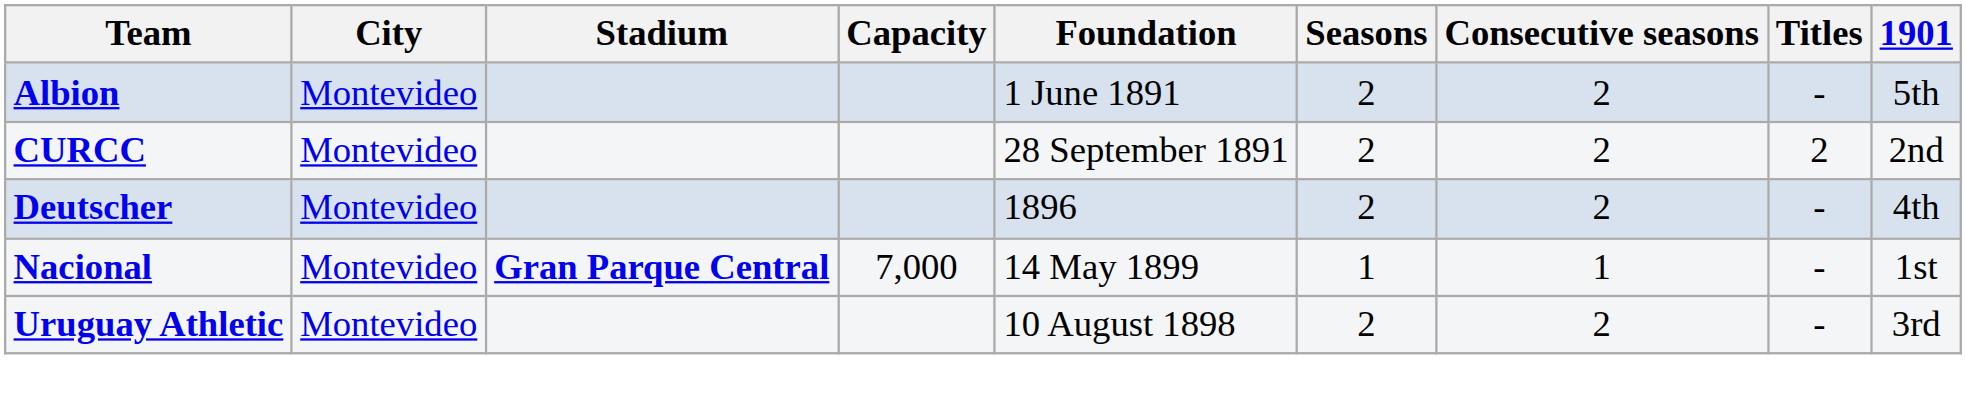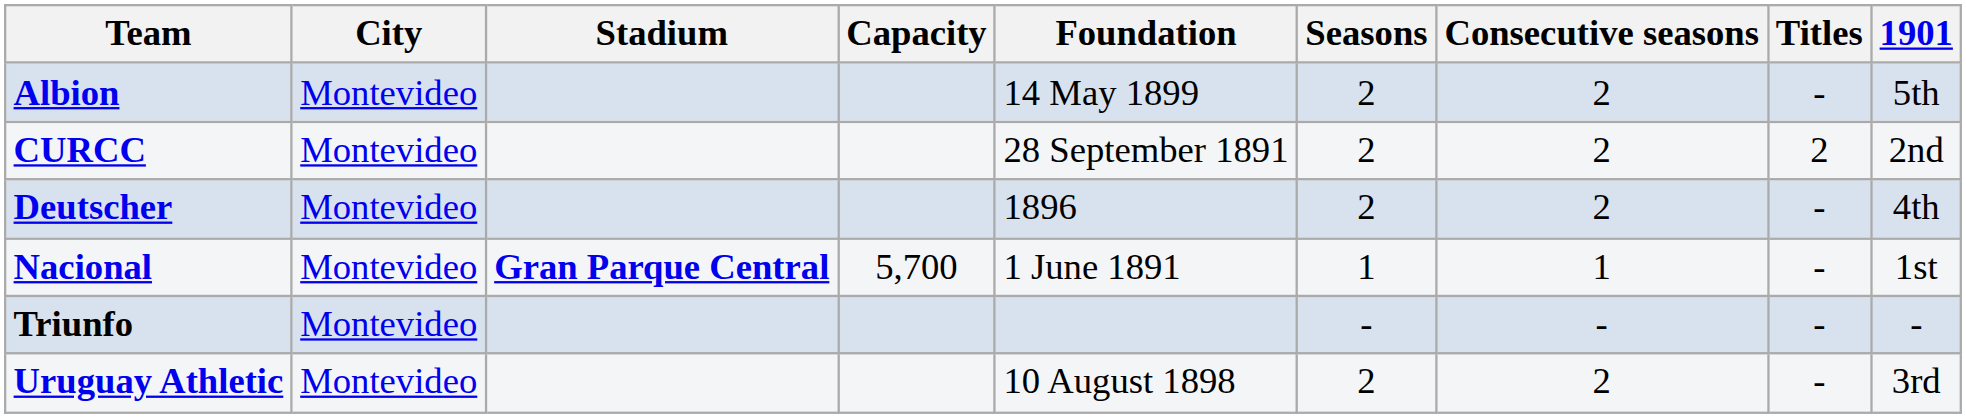Albion | Foundation: 1 June 1891 -> 14 May 1899
Nacional | Capacity: 7,000 -> 5,700
Nacional | Foundation: 14 May 1899 -> 1 June 1891
+ row: Triunfo | Montevideo | - | - | - | -
